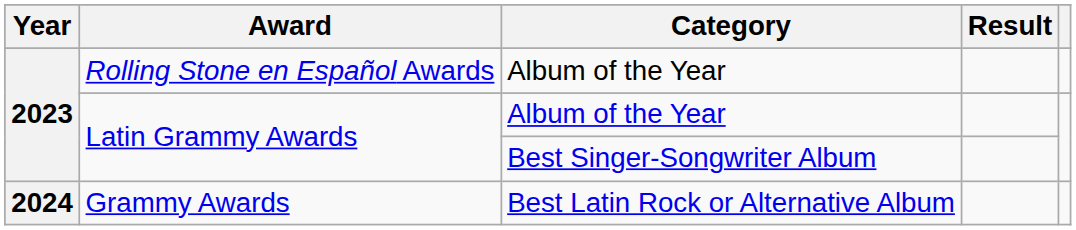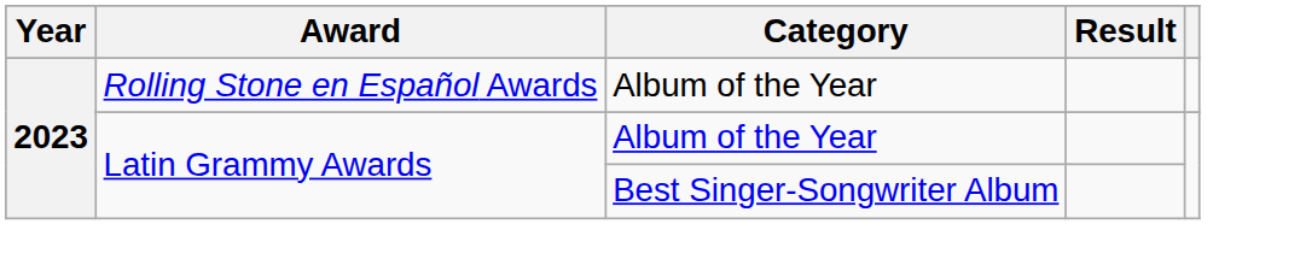- row: 2024 | Grammy Awards | Best Latin Rock or Alternative Album
